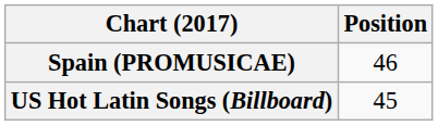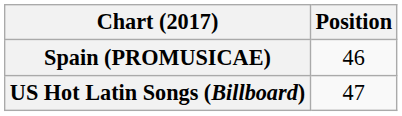US Hot Latin Songs (Billboard) | Position: 45 -> 47
